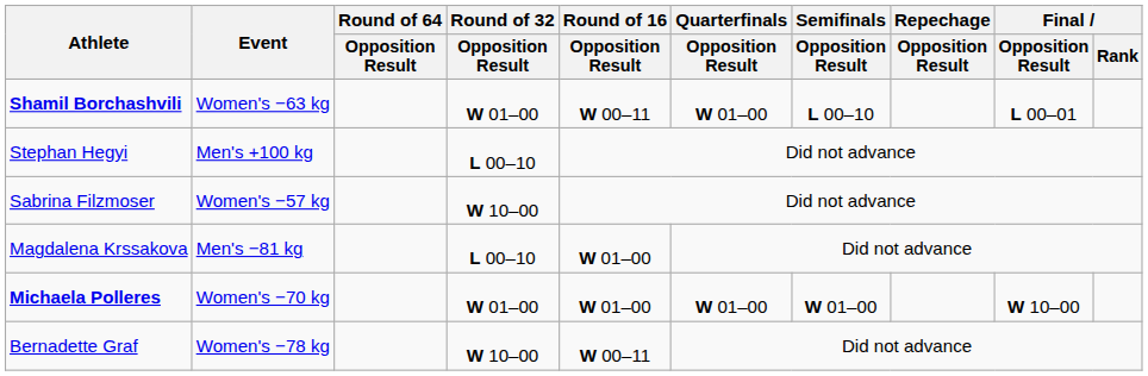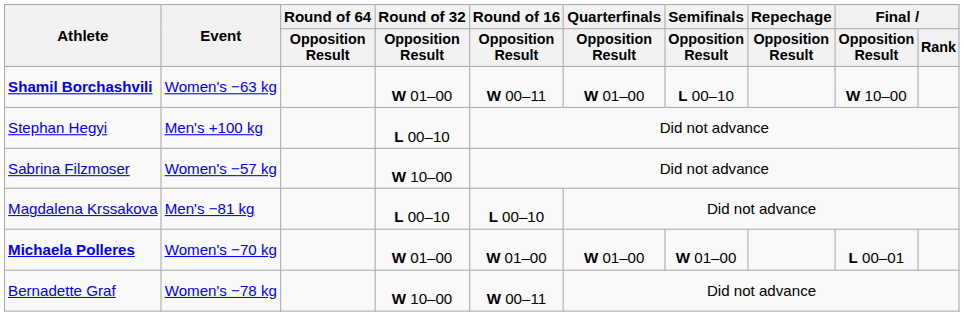Shamil Borchashvili | Final / Opposition Result: L 00–01 -> W 10–00
Magdalena Krssakova | Round of 16 / Opposition Result: W 01–00 -> L 00–10
Michaela Polleres | Final / Opposition Result: W 10–00 -> L 00–01
